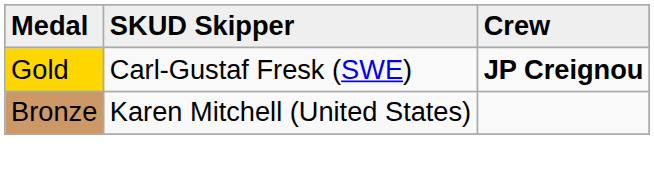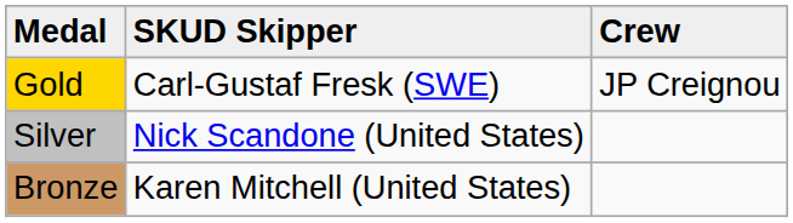Gold | Crew: bold -> normal
+ row: Silver | Nick Scandone (United States)
